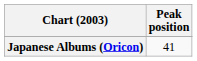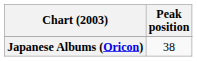Japanese Albums (Oricon) | Peak position: 41 -> 38
